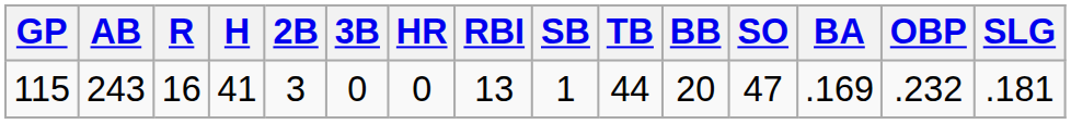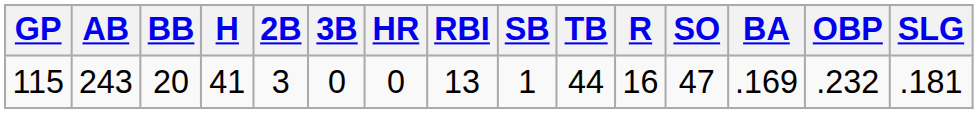columns swapped: R <-> BB
